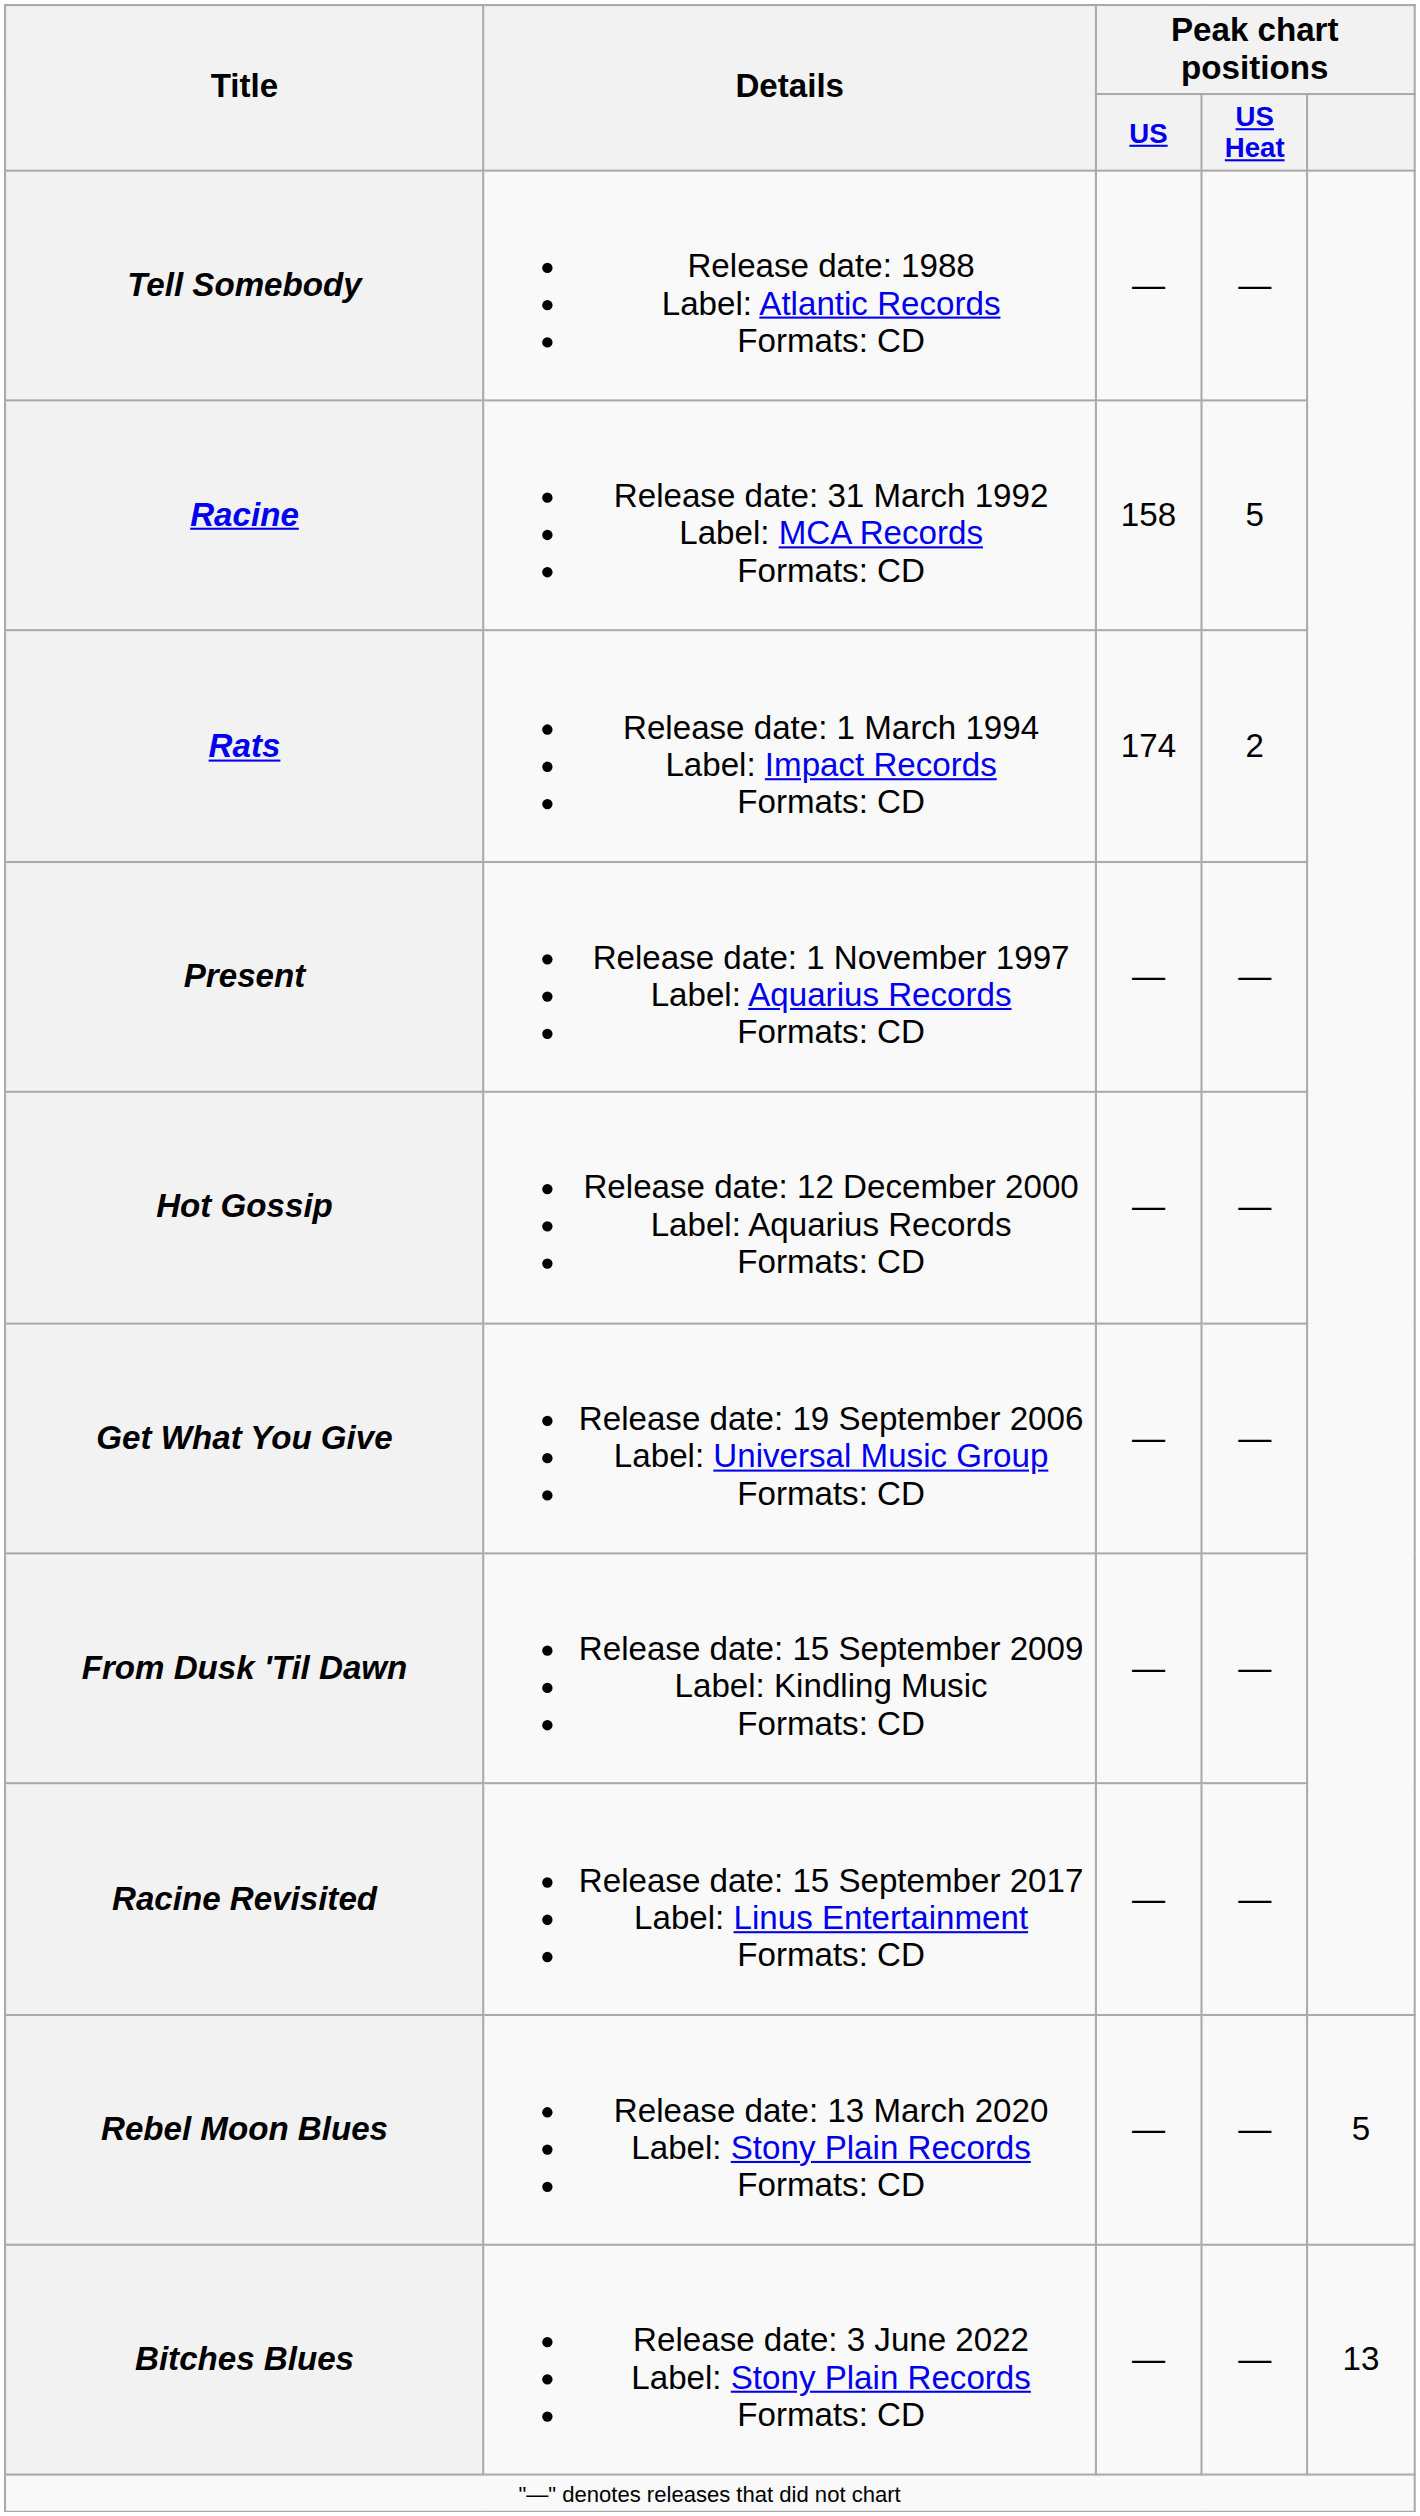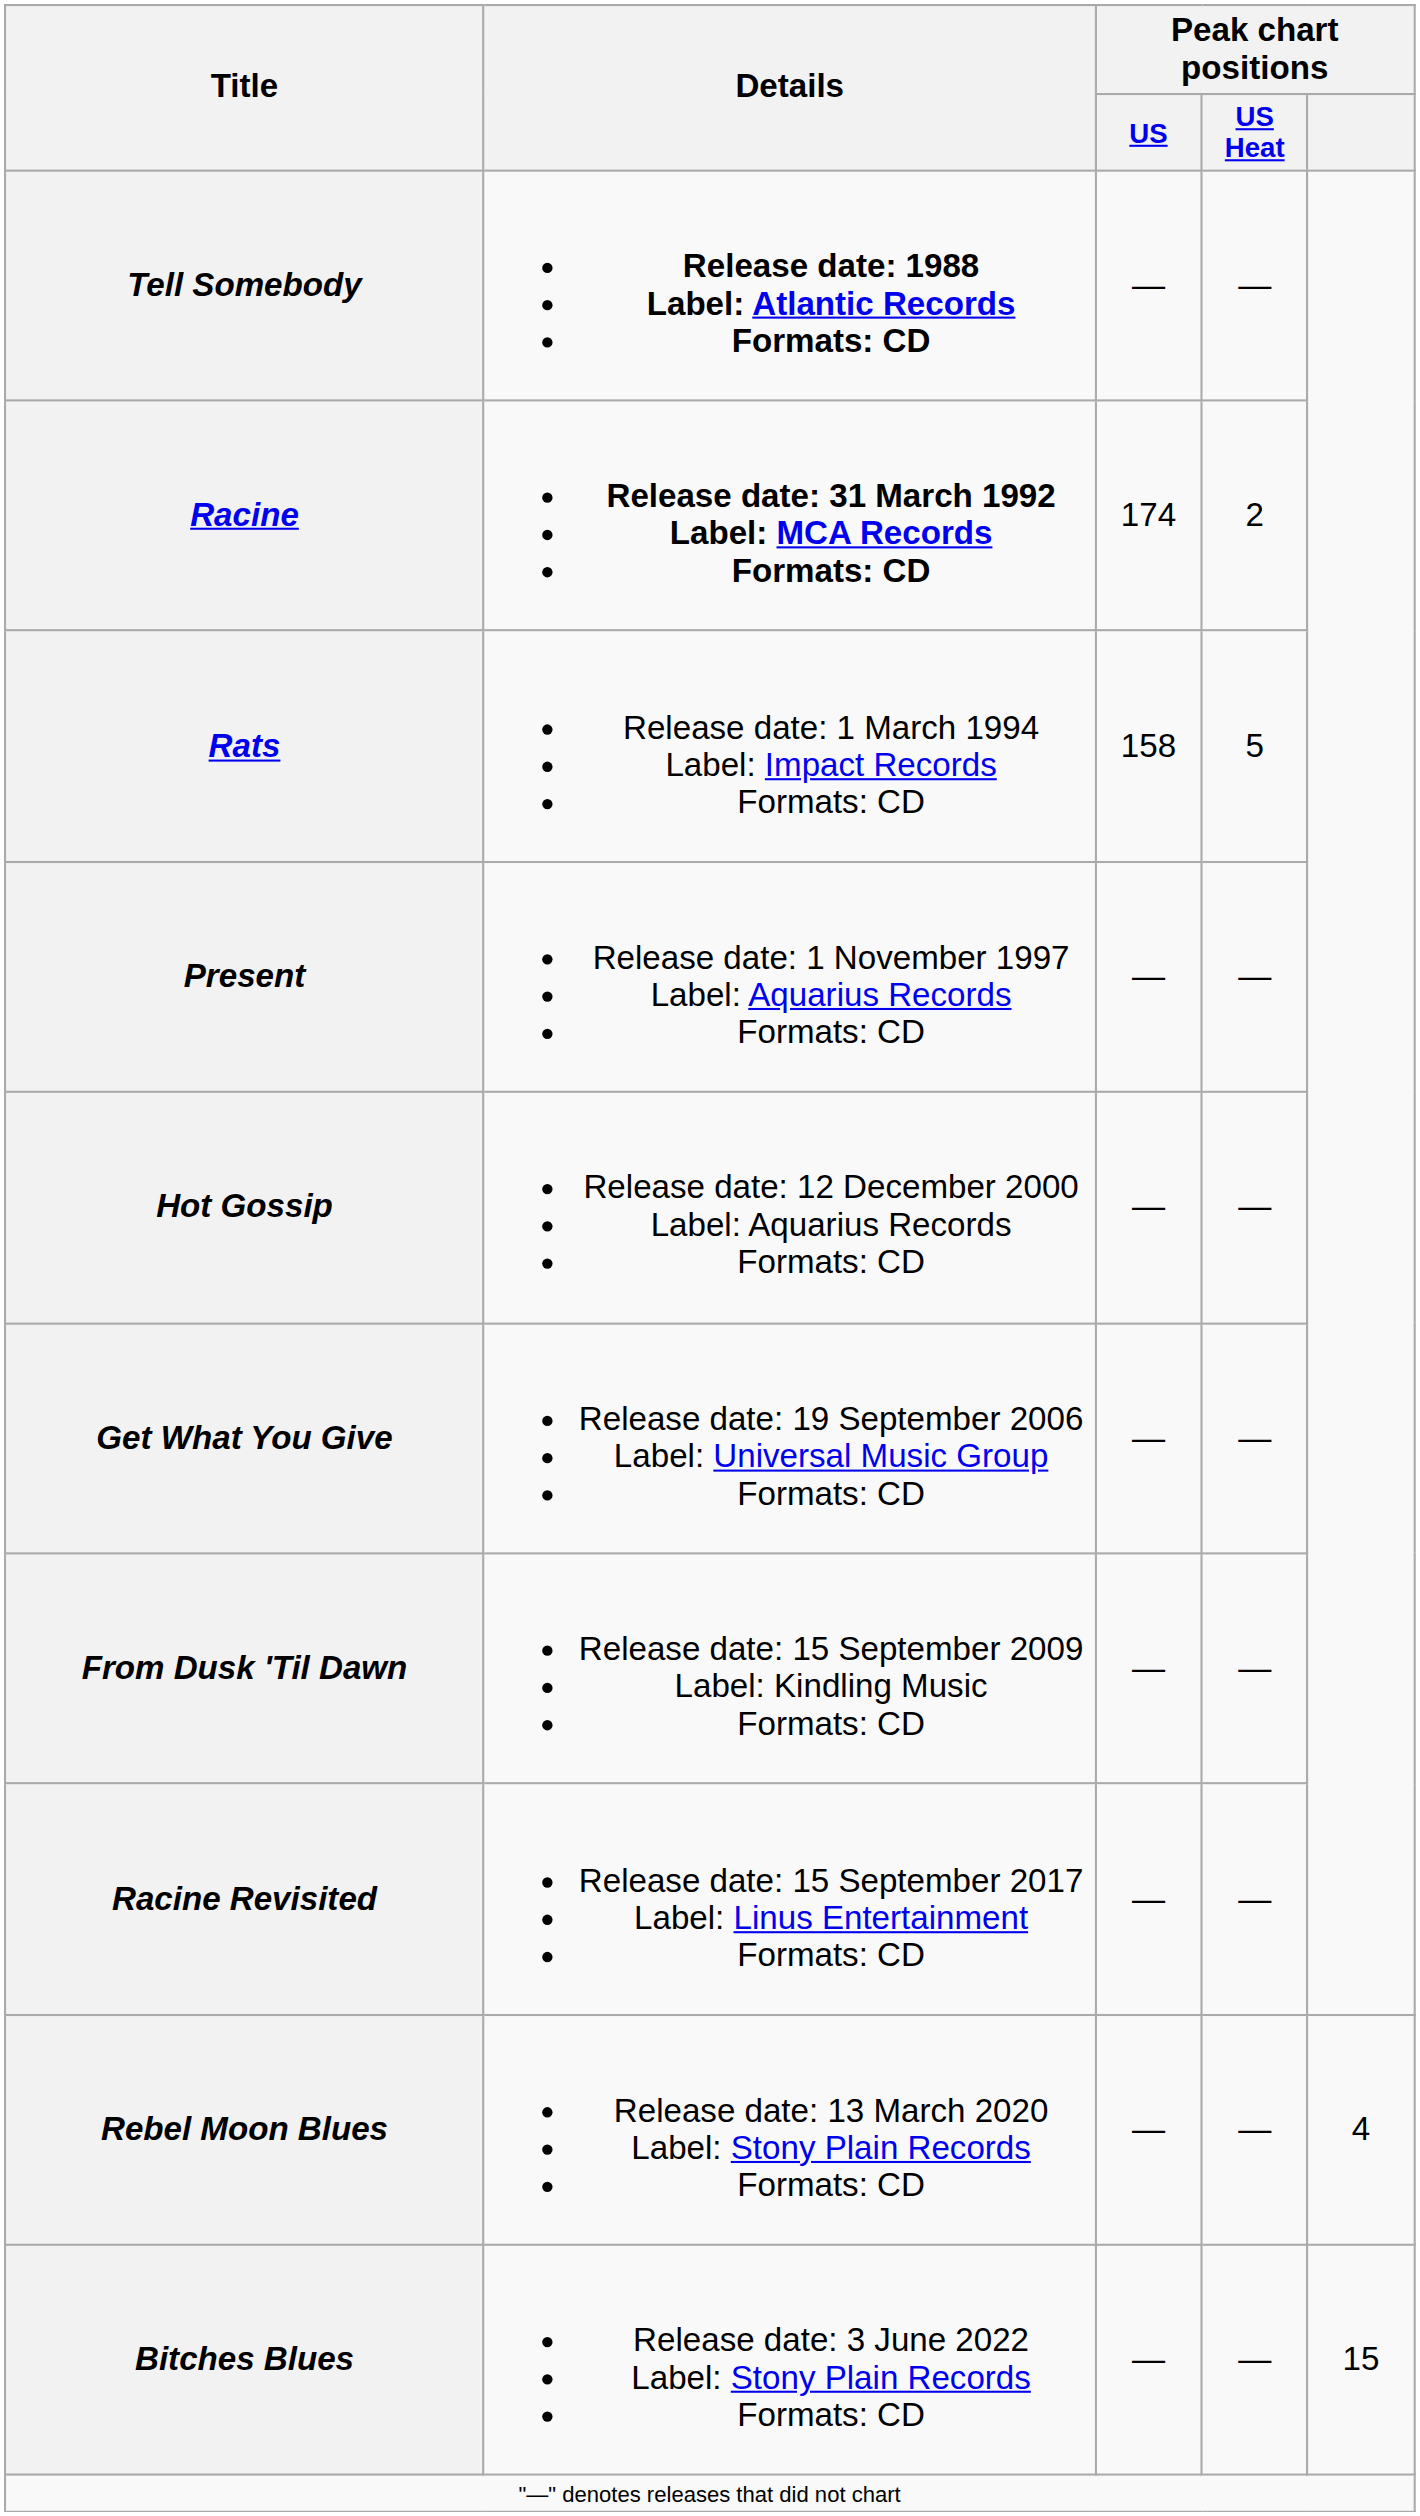Tell Somebody | Details: normal -> bold
Racine | Details: normal -> bold
Racine | Peak chart positions / US: 158 -> 174
Racine | Peak chart positions / US Heat: 5 -> 2
Rats | Peak chart positions / US: 174 -> 158
Rats | Peak chart positions / US Heat: 2 -> 5
Rebel Moon Blues | Peak chart positions: 5 -> 4
Bitches Blues | Peak chart positions: 13 -> 15
